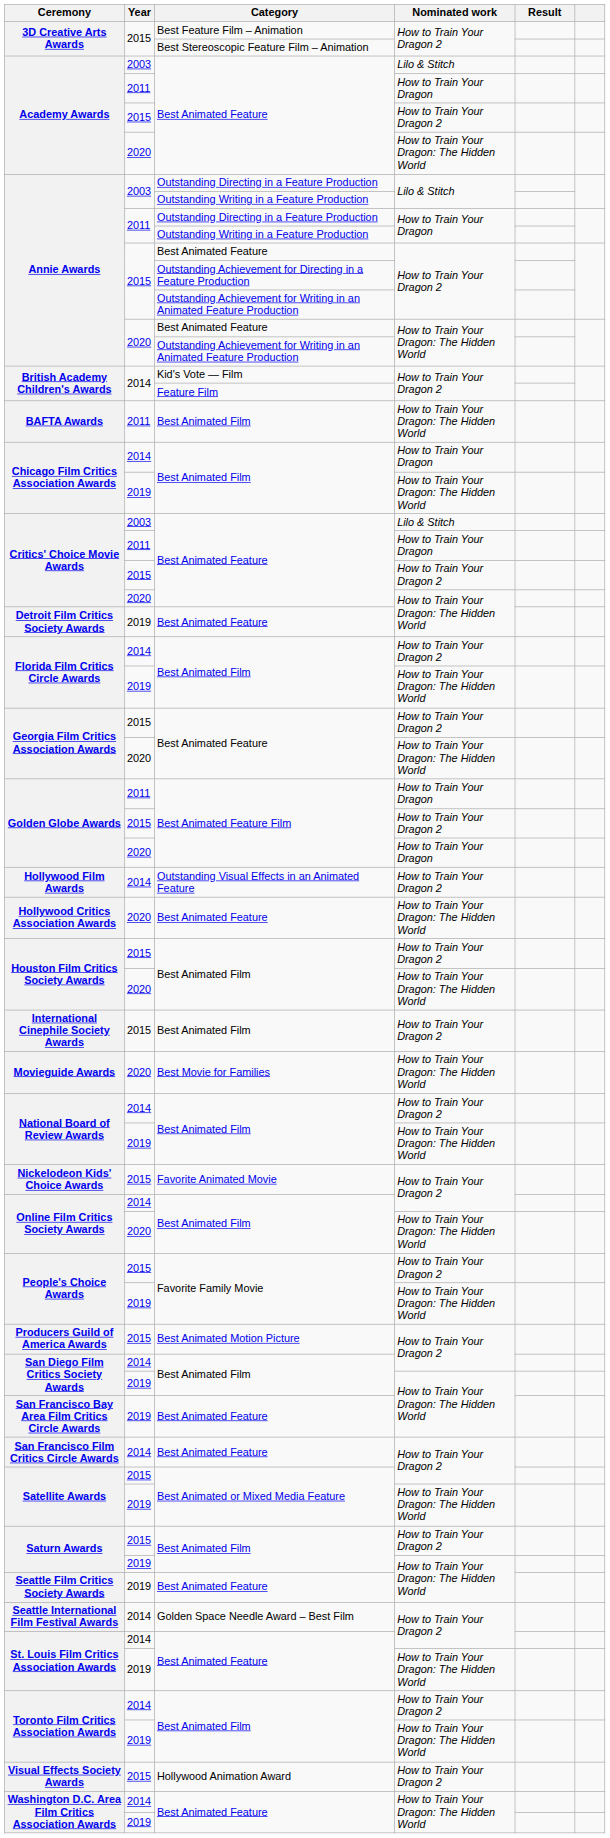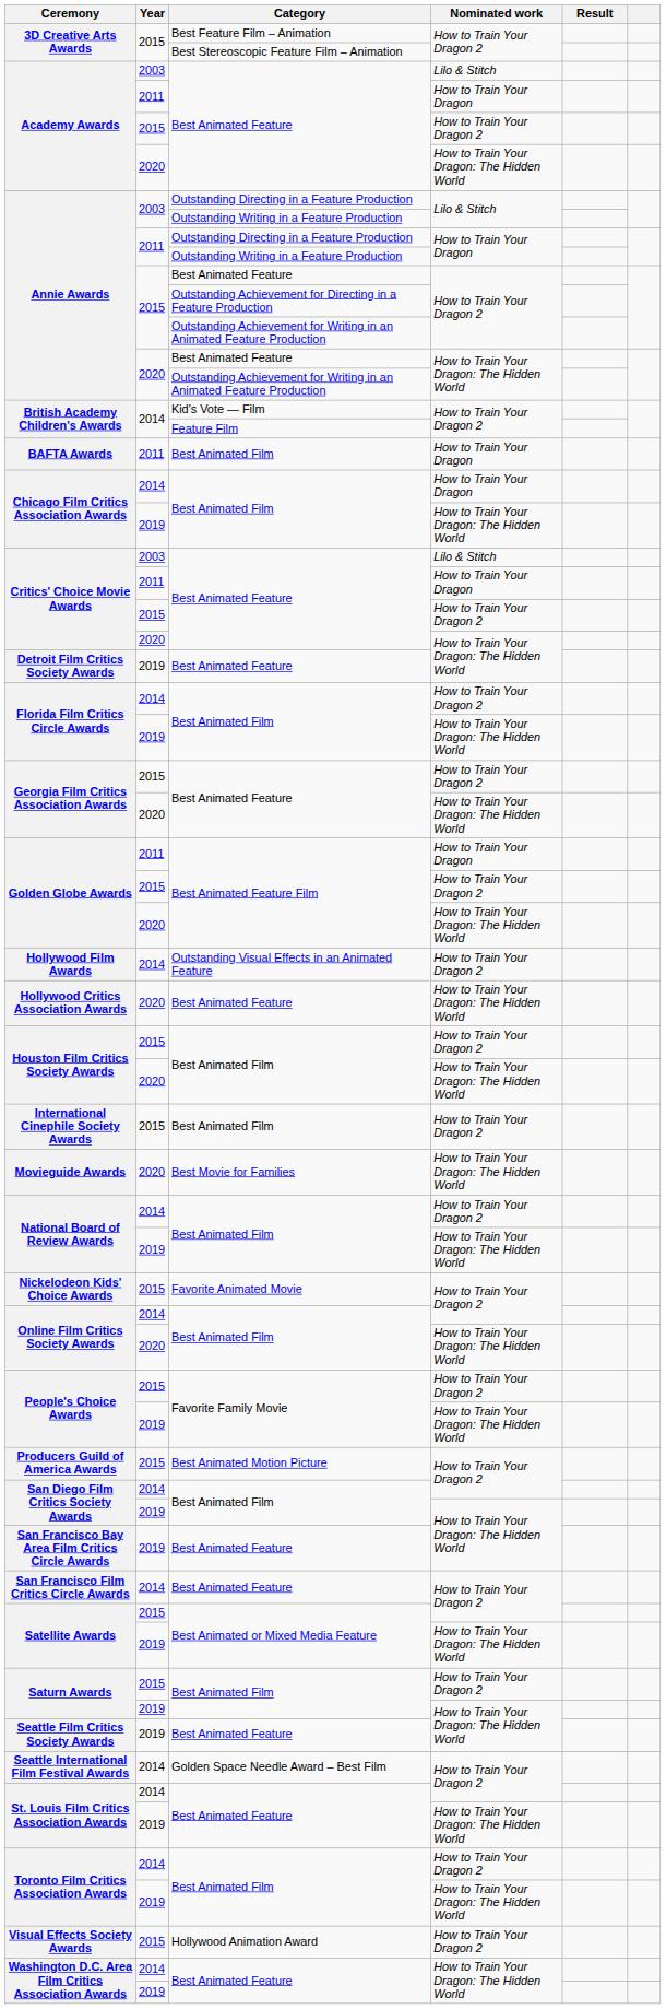BAFTA Awards | Nominated work: How to Train Your Dragon: The Hidden World -> How to Train Your Dragon
Golden Globe Awards / 2020 | Nominated work: How to Train Your Dragon -> How to Train Your Dragon: The Hidden World
